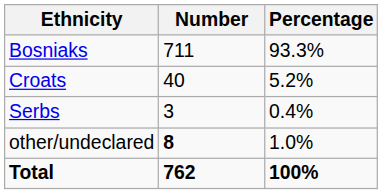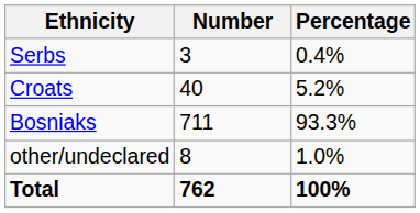rows swapped: Bosniaks <-> Serbs
other/undeclared | Number: bold -> normal
